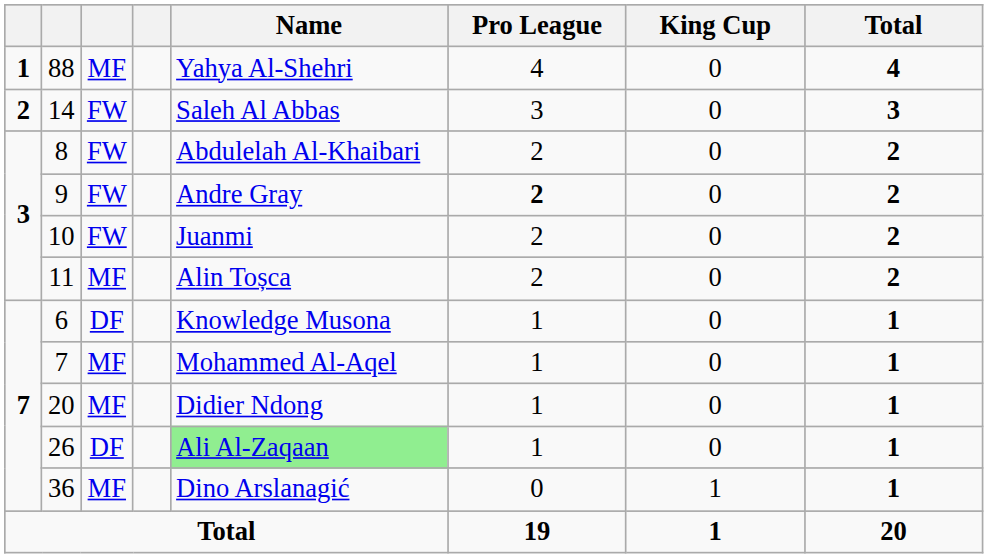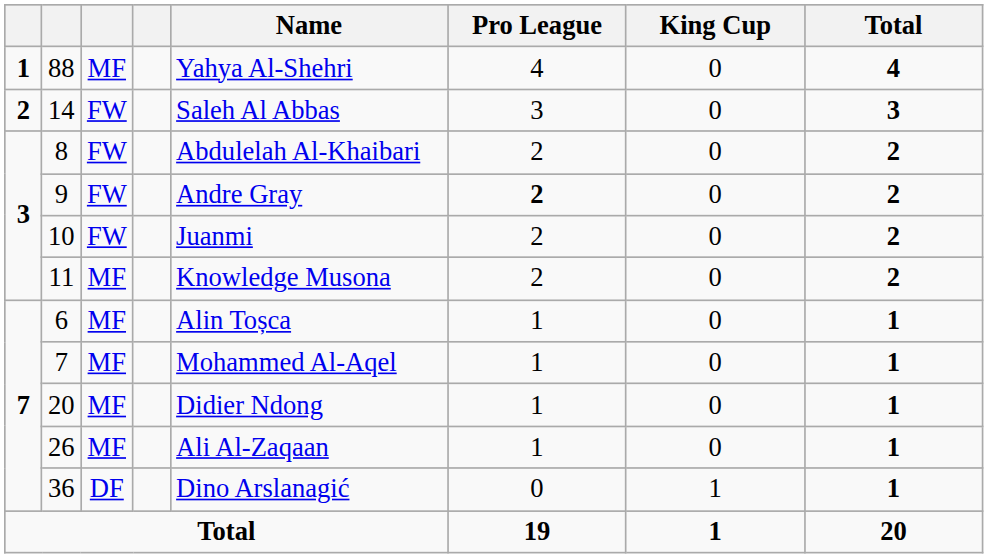11 | Name: Alin Toșca -> Knowledge Musona
6 | column 3: DF -> MF
6 | Name: Knowledge Musona -> Alin Toșca
26 | column 3: DF -> MF
26 | Name: lightgreen background -> no background
36 | column 3: MF -> DF
